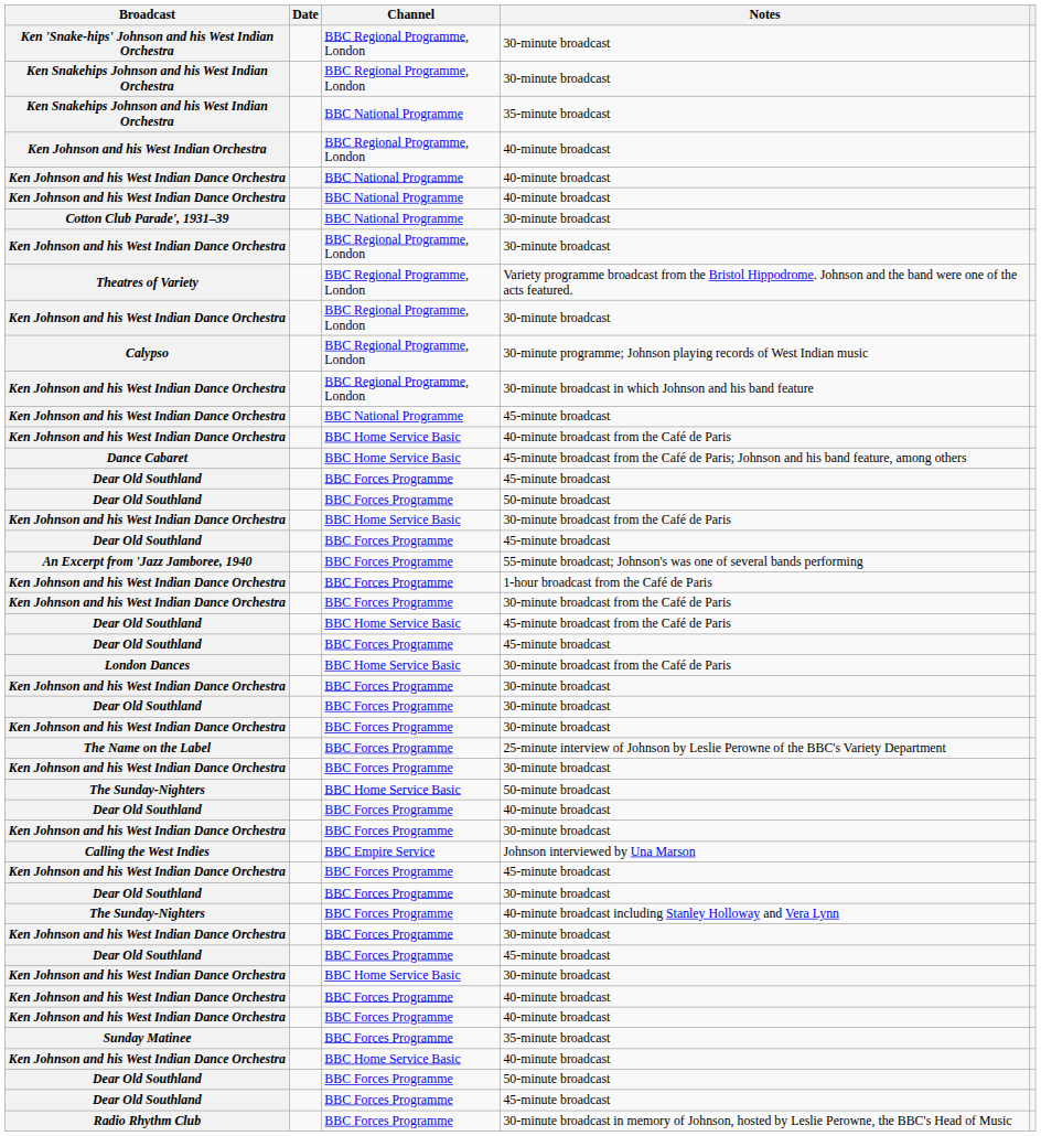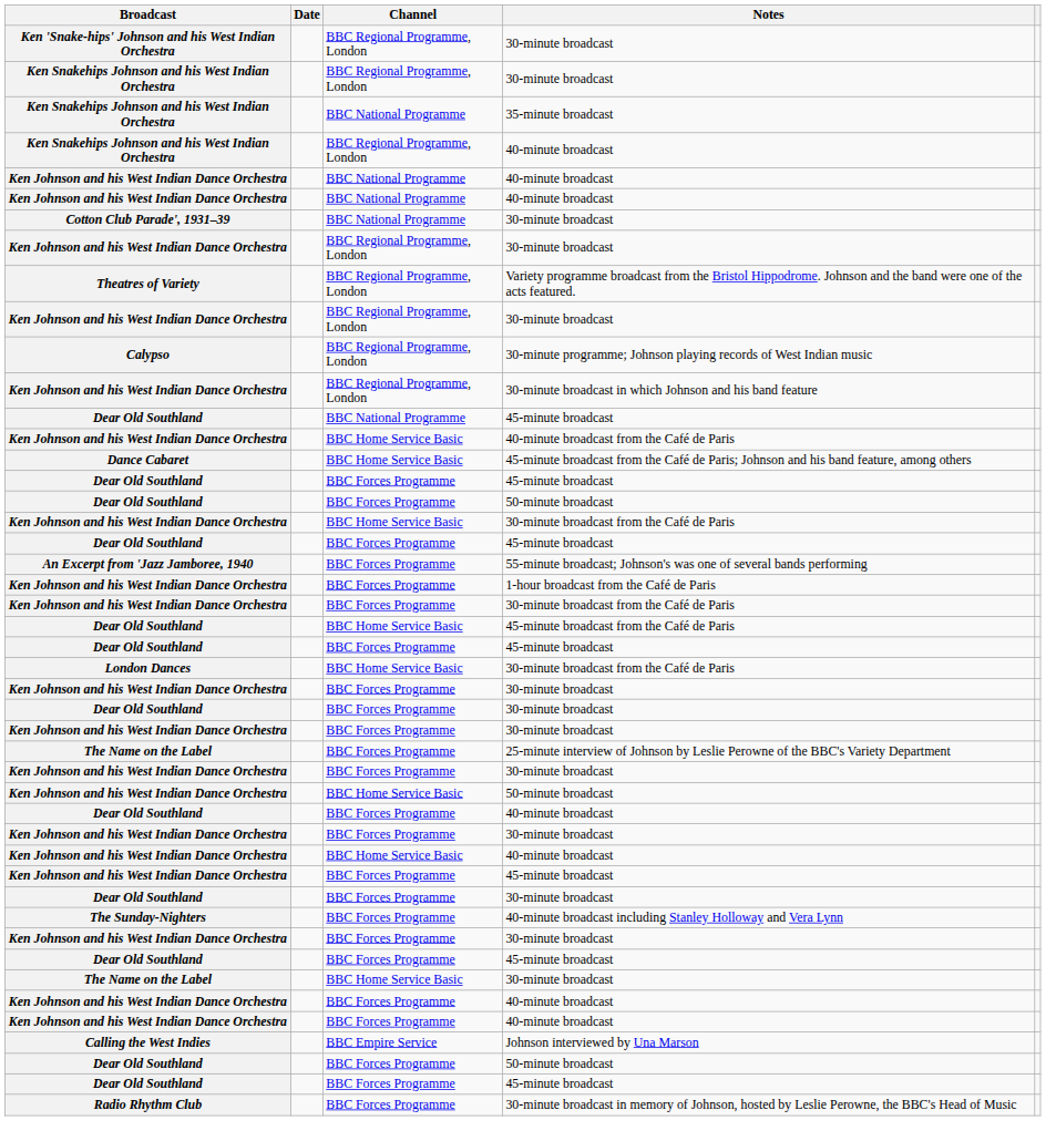BBC Regional Programme, London / 40-minute broadcast | Broadcast: Ken Johnson and his West Indian Orchestra -> Ken Snakehips Johnson and his West Indian Orchestra
BBC National Programme / 45-minute broadcast | Broadcast: Ken Johnson and his West Indian Dance Orchestra -> Dear Old Southland
BBC Home Service Basic / 50-minute broadcast | Broadcast: The Sunday-Nighters -> Ken Johnson and his West Indian Dance Orchestra
rows swapped: Johnson interviewed by Una Marson <-> BBC Home Service Basic / 40-minute broadcast
BBC Home Service Basic / 30-minute broadcast | Broadcast: Ken Johnson and his West Indian Dance Orchestra -> The Name on the Label
- row: Sunday Matinee | BBC Forces Programme | 35-minute broadcast
